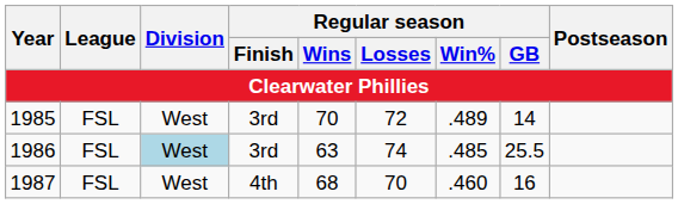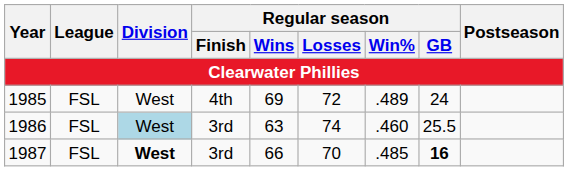1985 | Regular season / Finish: 3rd -> 4th
1985 | Regular season / Wins: 70 -> 69
1985 | Regular season / GB: 14 -> 24
1986 | Regular season / Win%: .485 -> .460
1987 | Division: normal -> bold
1987 | Regular season / Finish: 4th -> 3rd
1987 | Regular season / Wins: 68 -> 66
1987 | Regular season / Win%: .460 -> .485
1987 | Regular season / GB: normal -> bold
